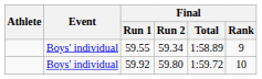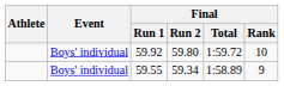rows swapped: 59.55 <-> 59.92
